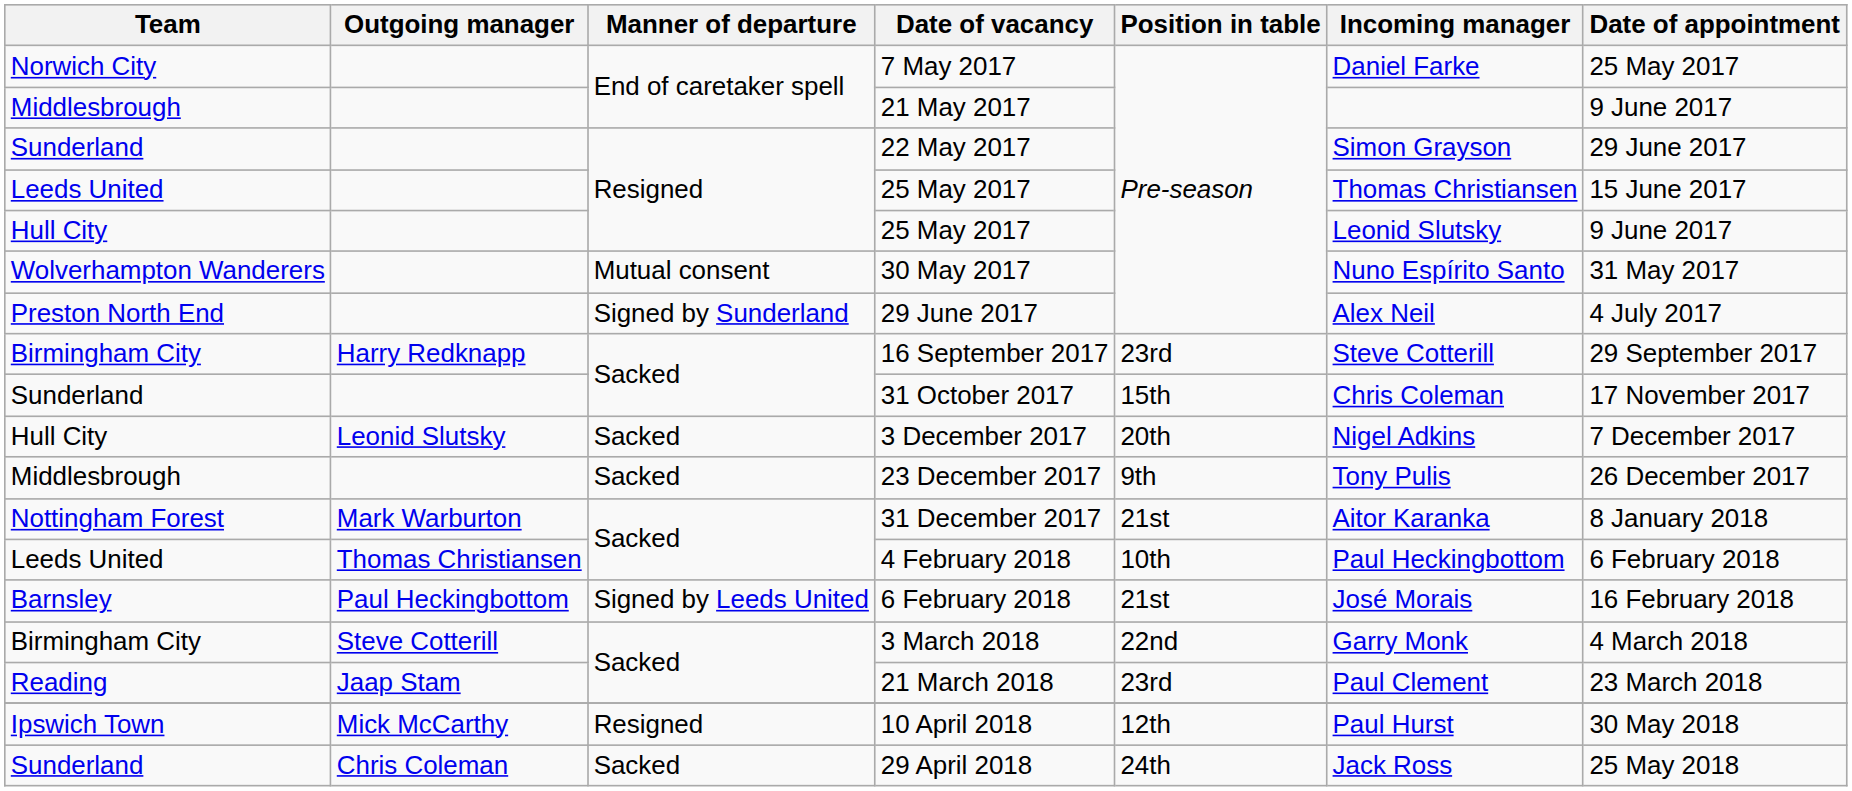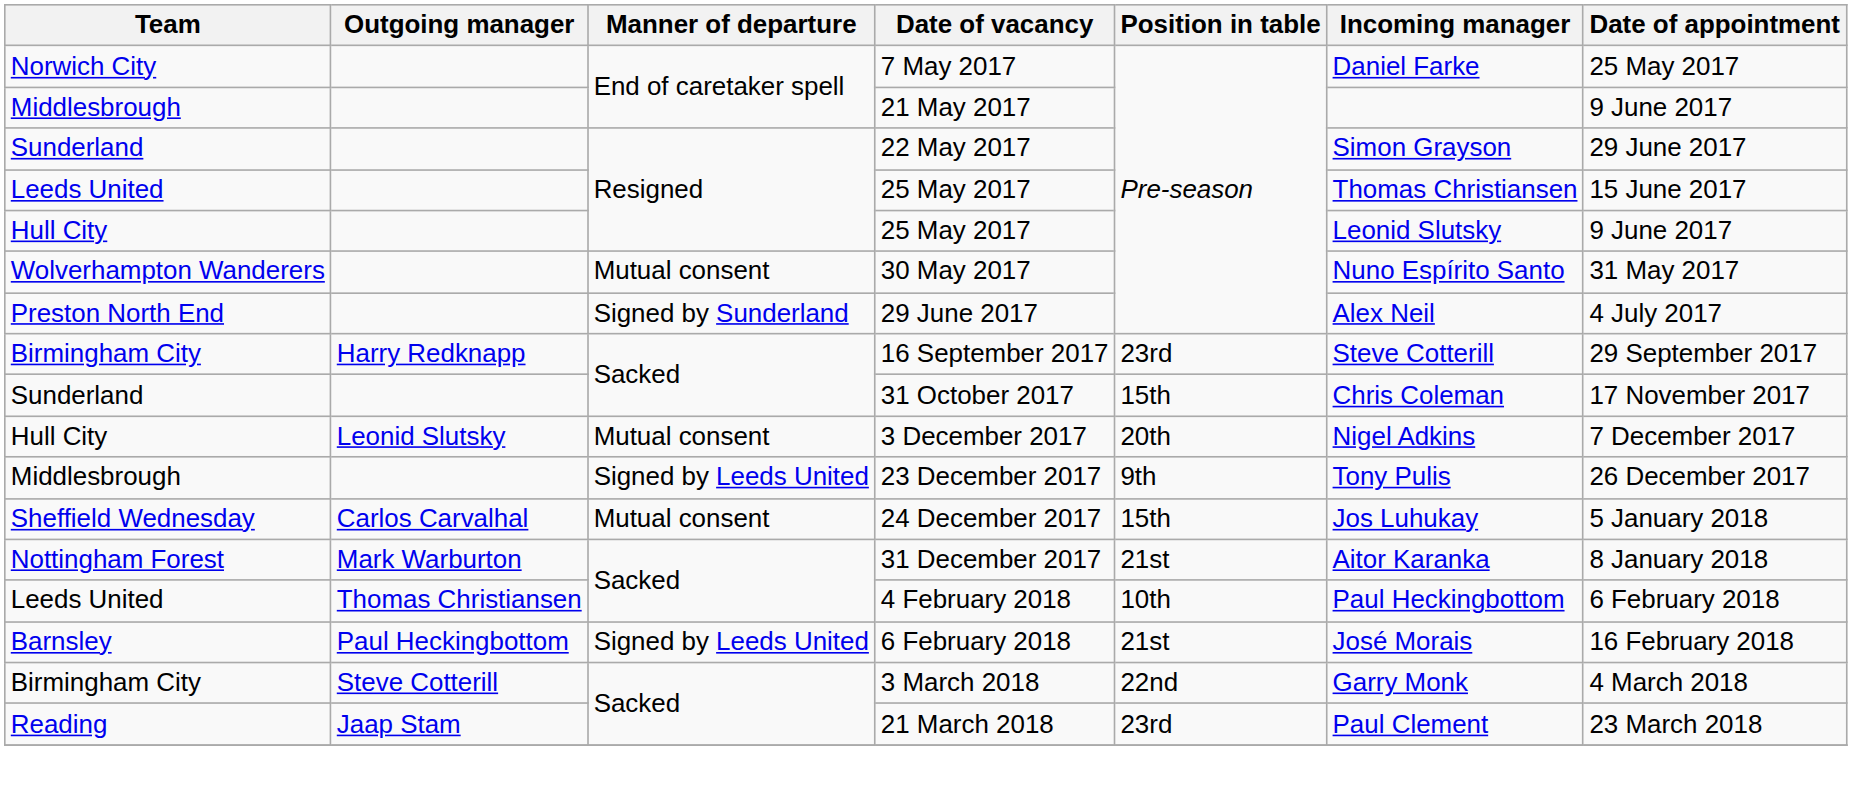3 December 2017 | Manner of departure: Sacked -> Mutual consent
23 December 2017 | Manner of departure: Sacked -> Signed by Leeds United
+ row: Sheffield Wednesday | Carlos Carvalhal | Mutual consent | 24 December 2017 | 15th | Jos Luhukay | 5 January 2018
- row: Ipswich Town | Mick McCarthy | Resigned | 10 April 2018 | 12th | Paul Hurst | 30 May 2018
- row: Sunderland | Chris Coleman | Sacked | 29 April 2018 | 24th | Jack Ross | 25 May 2018
